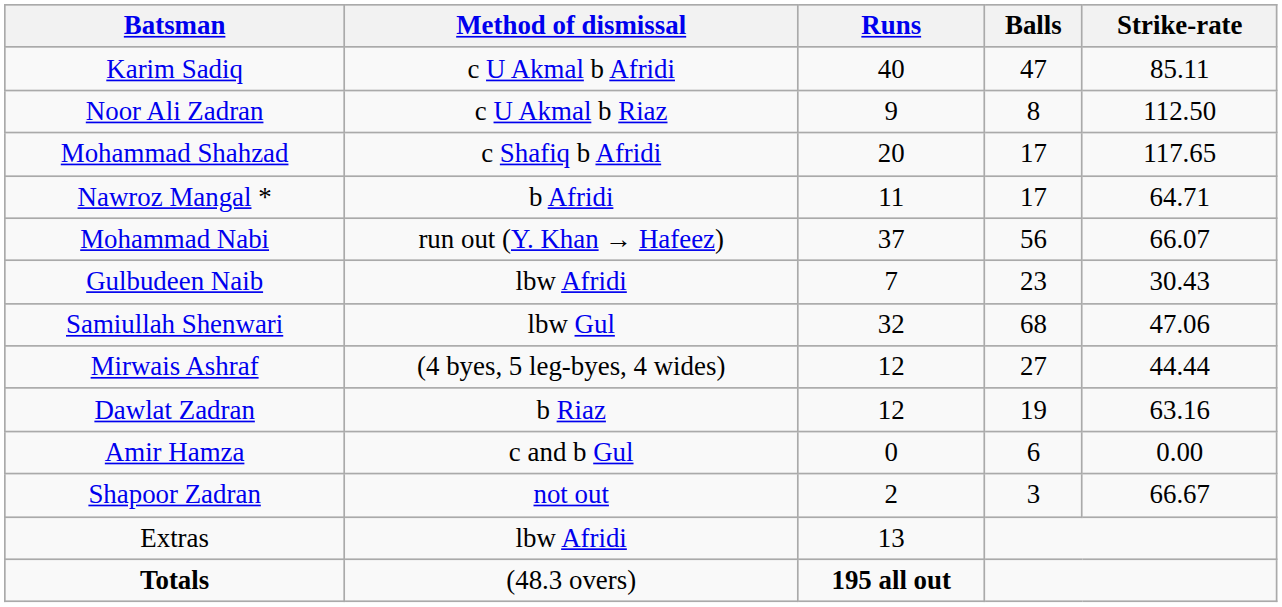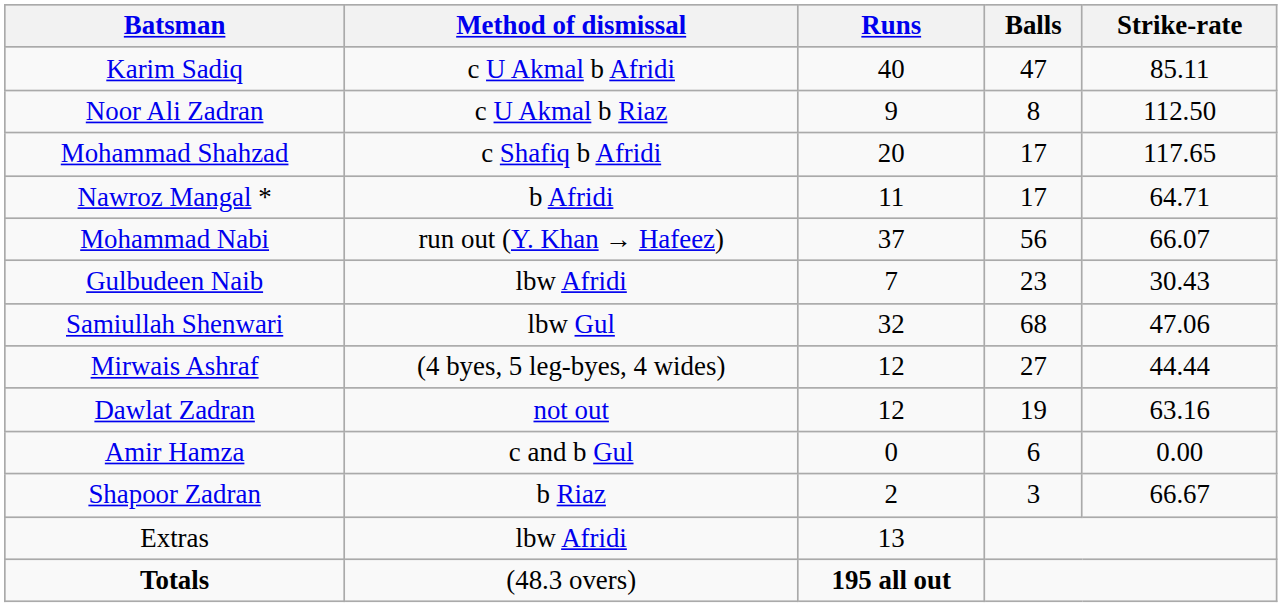Dawlat Zadran | Method of dismissal: b Riaz -> not out
Shapoor Zadran | Method of dismissal: not out -> b Riaz
